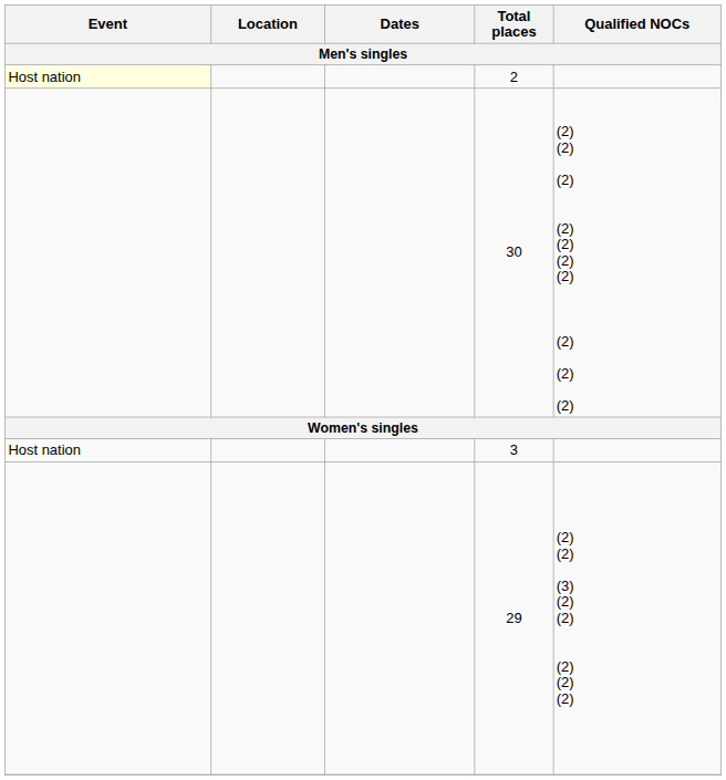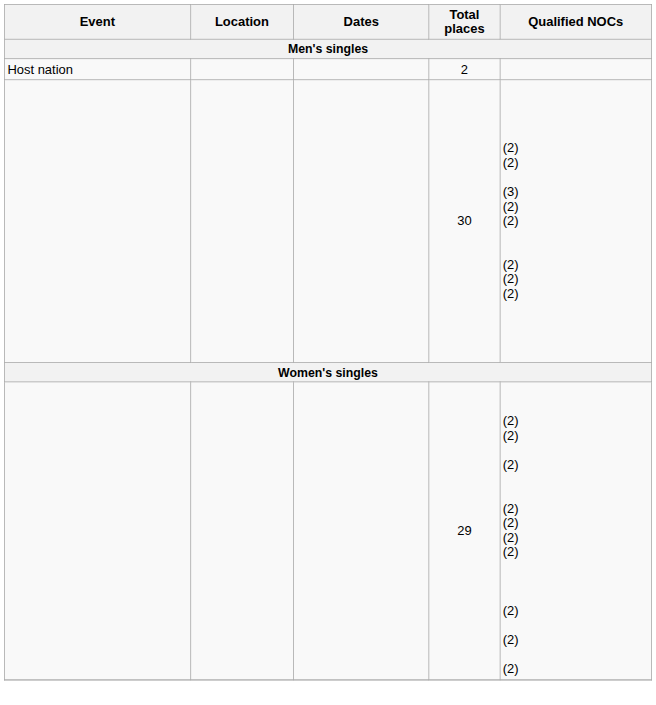2 | Event: lightyellow background -> no background
30 | Qualified NOCs: (2) (2) (2) (2) (2) (2) (2) (2) (2) (2) -> (2) (2) (3) (2) (2) (2) (2) (2)
- row: Host nation | 3
29 | Qualified NOCs: (2) (2) (3) (2) (2) (2) (2) (2) -> (2) (2) (2) (2) (2) (2) (2) (2) (2) (2)
